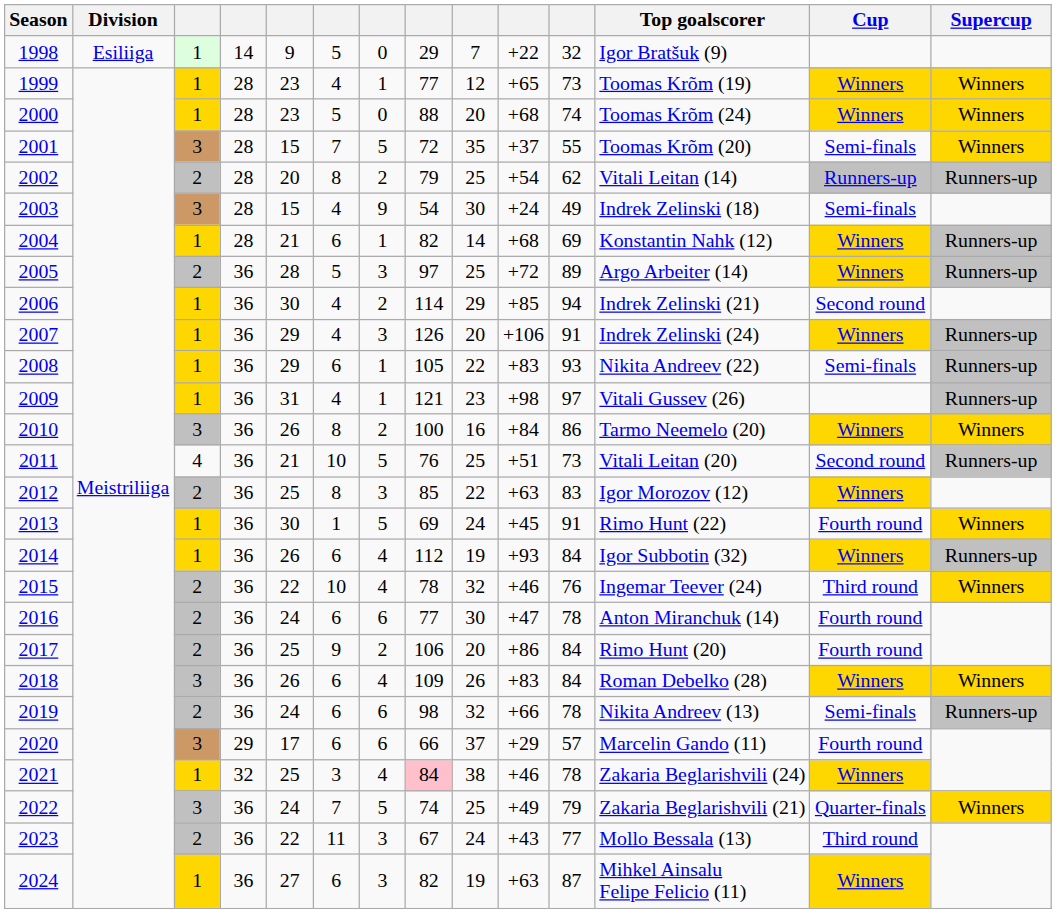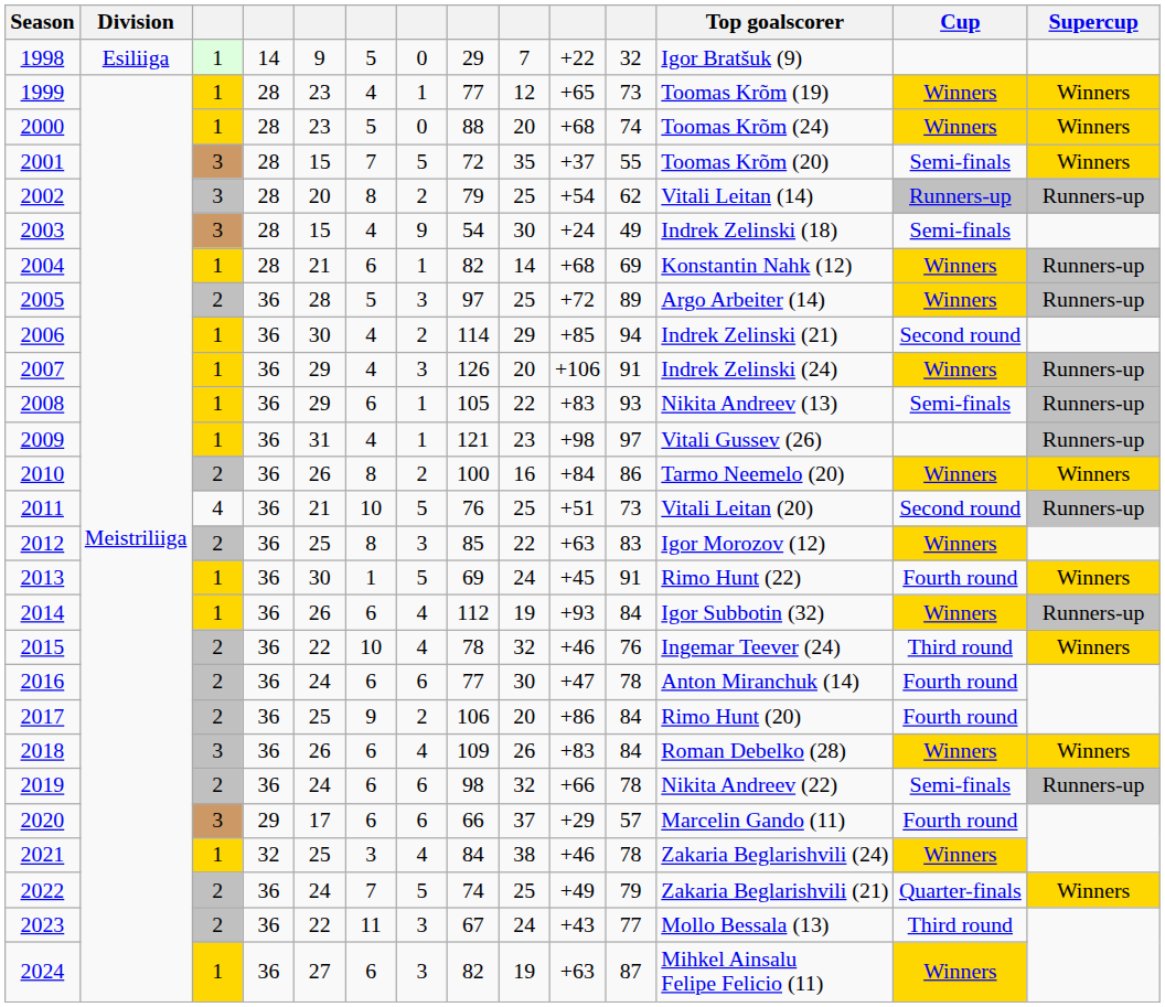2002 | column 3: 2 -> 3
2008 | Top goalscorer: Nikita Andreev (22) -> Nikita Andreev (13)
2010 | column 3: 3 -> 2
2019 | Top goalscorer: Nikita Andreev (13) -> Nikita Andreev (22)
2021 | column 8: pink background -> no background
2022 | column 3: 3 -> 2
